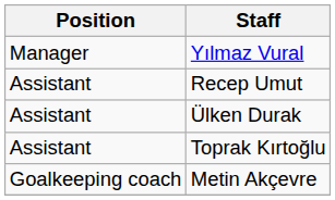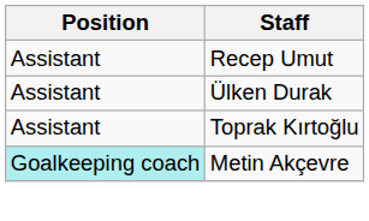- row: Manager | Yılmaz Vural
Metin Akçevre | Position: no background -> paleturquoise background
